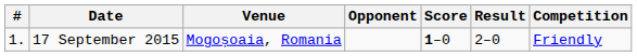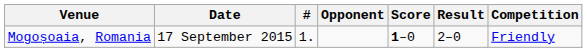columns swapped: # <-> Venue
